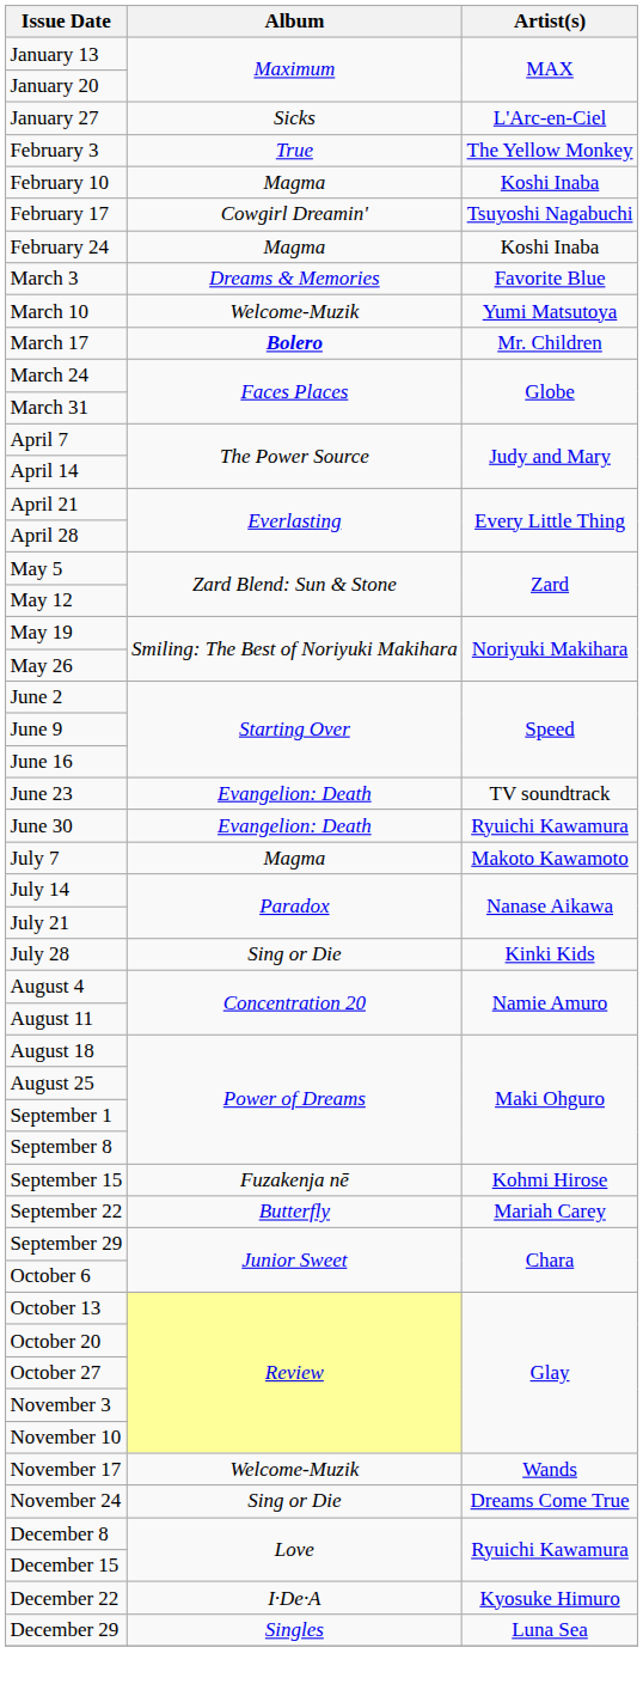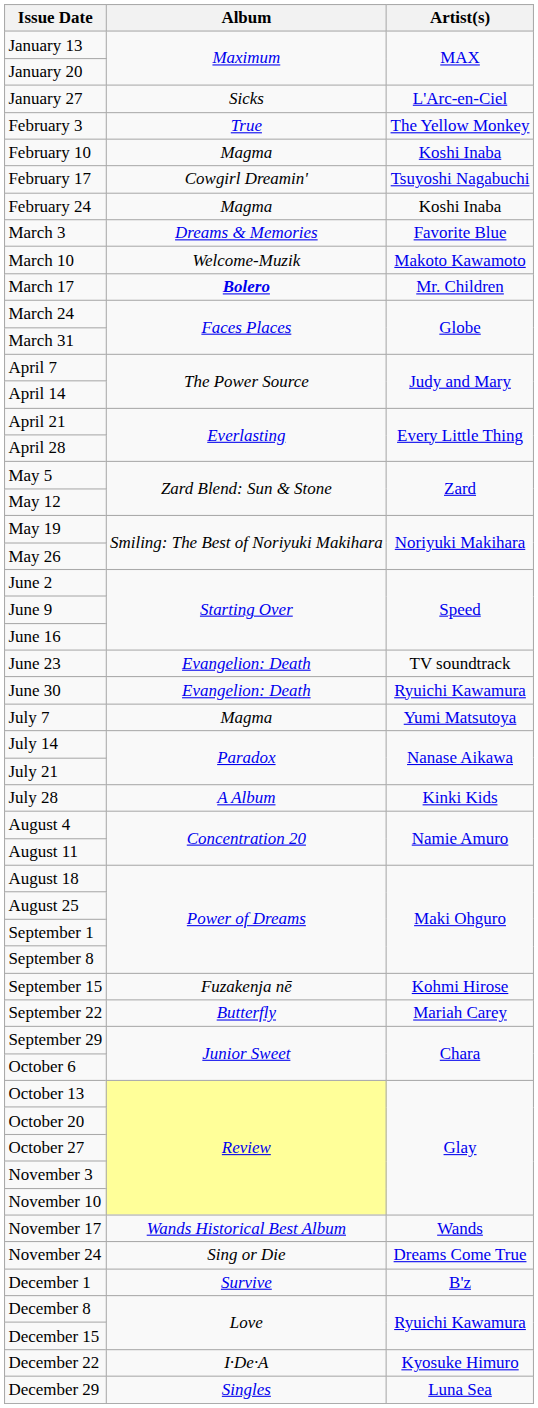March 10 | Artist(s): Yumi Matsutoya -> Makoto Kawamoto
July 7 | Artist(s): Makoto Kawamoto -> Yumi Matsutoya
July 28 | Album: Sing or Die -> A Album
November 17 | Album: Welcome-Muzik -> Wands Historical Best Album
+ row: December 1 | Survive | B'z
